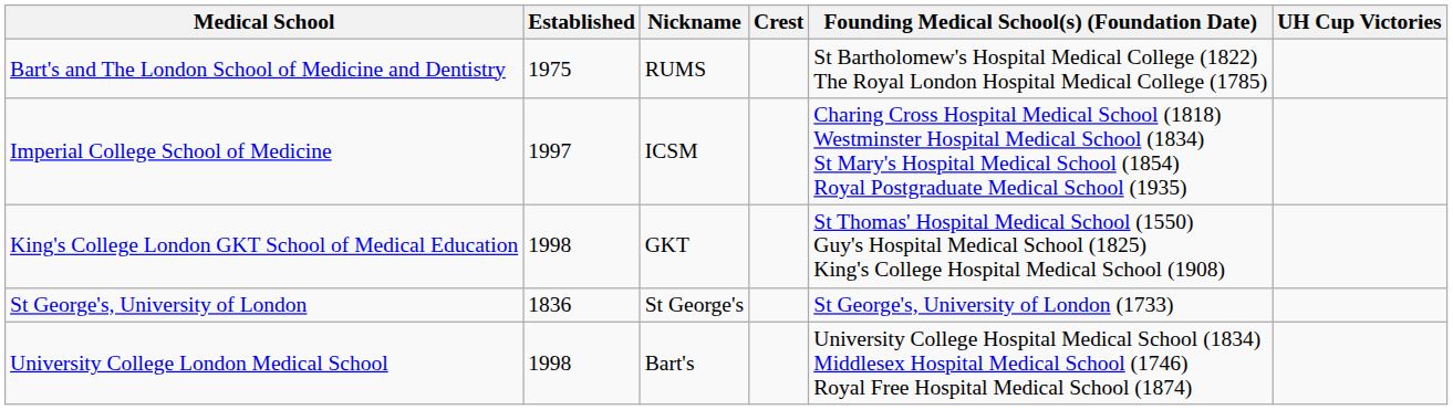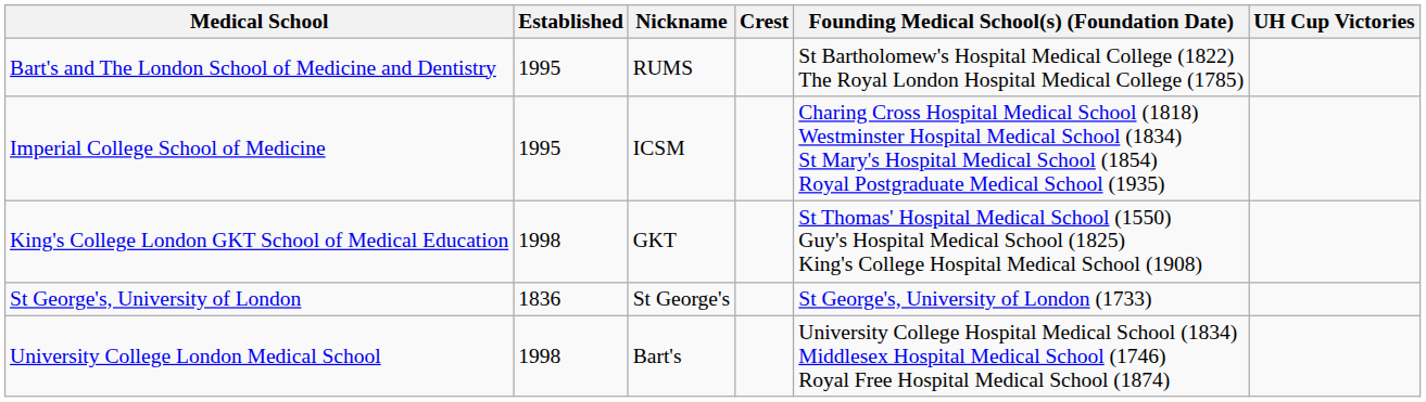Bart's and The London School of Medicine and Dentistry | Established: 1975 -> 1995
Imperial College School of Medicine | Established: 1997 -> 1995
